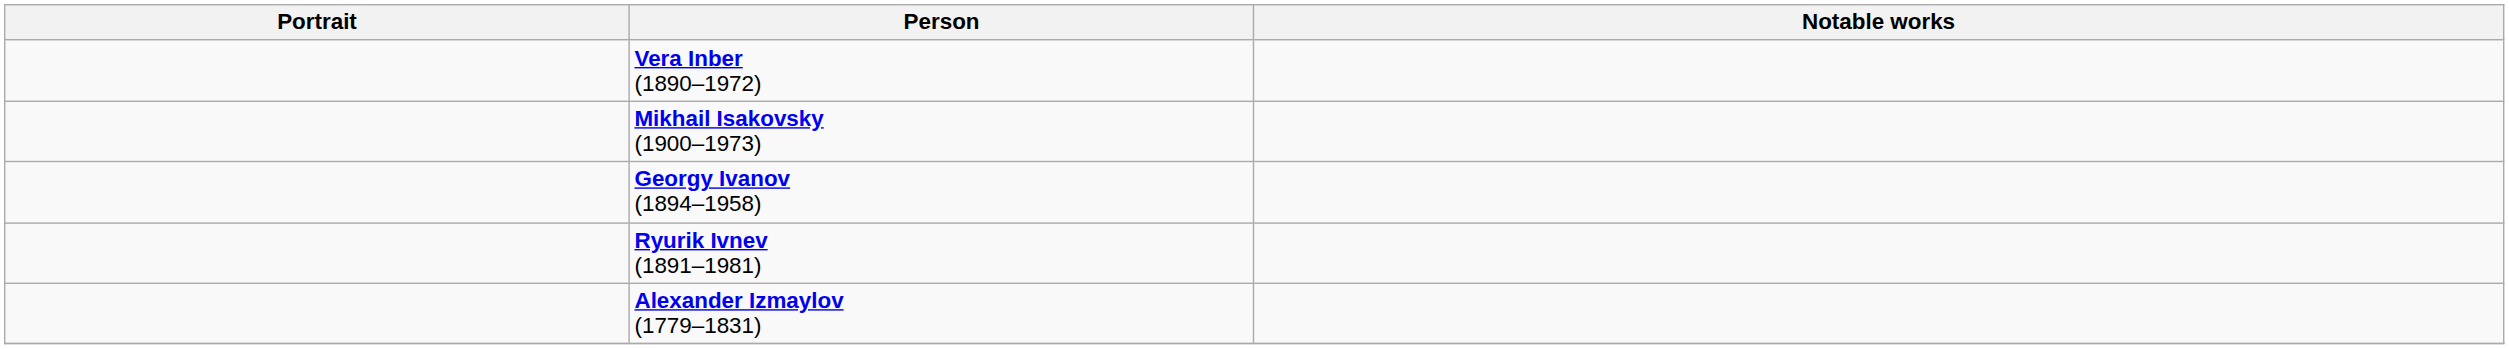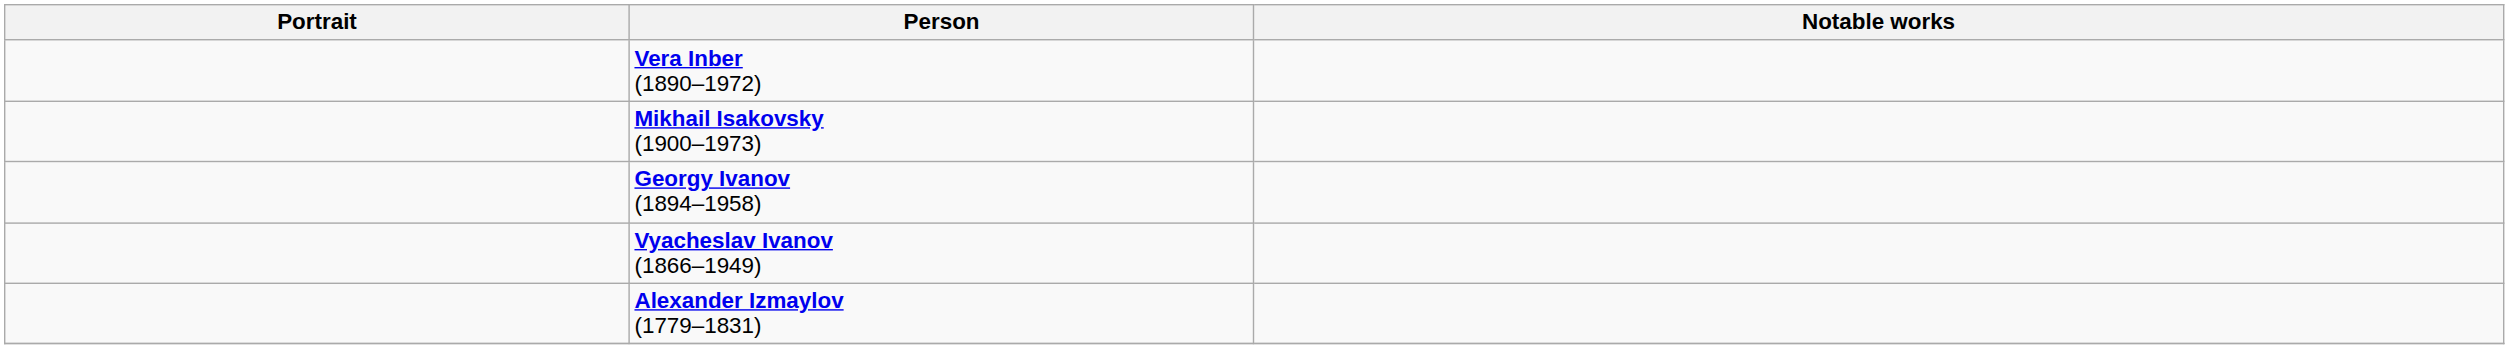+ row: Vyacheslav Ivanov (1866–1949)
- row: Ryurik Ivnev (1891–1981)
